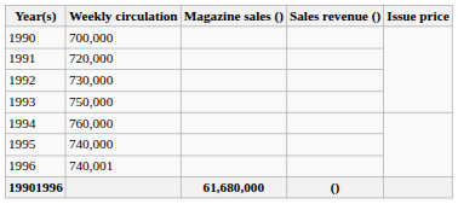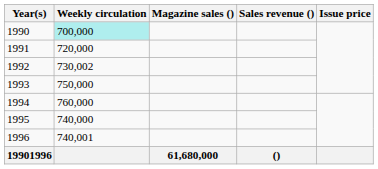1990 | Weekly circulation: no background -> paleturquoise background
1992 | Weekly circulation: 730,000 -> 730,002
